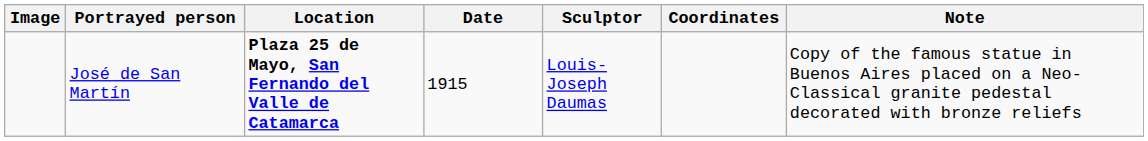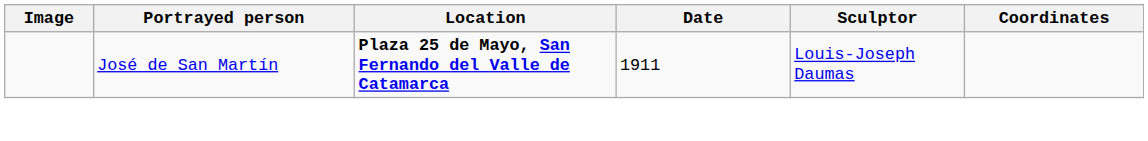- column: Note | Copy of the famous statue in Buenos Aires placed on a Neo-Classical granite pedestal decorated with bronze reliefs
José de San Martín | Date: 1915 -> 1911
